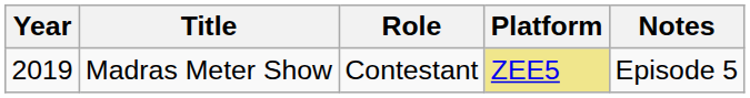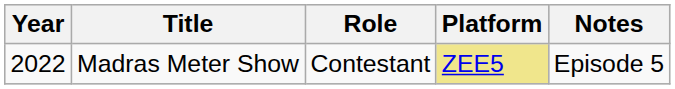Madras Meter Show | Year: 2019 -> 2022
